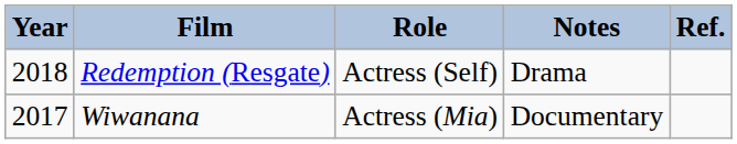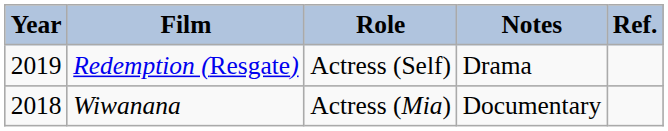Redemption (Resgate) | Year: 2018 -> 2019
Wiwanana | Year: 2017 -> 2018
